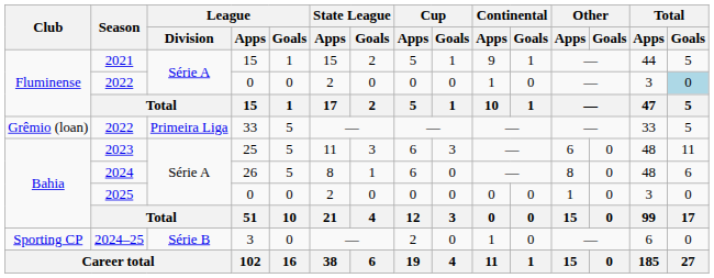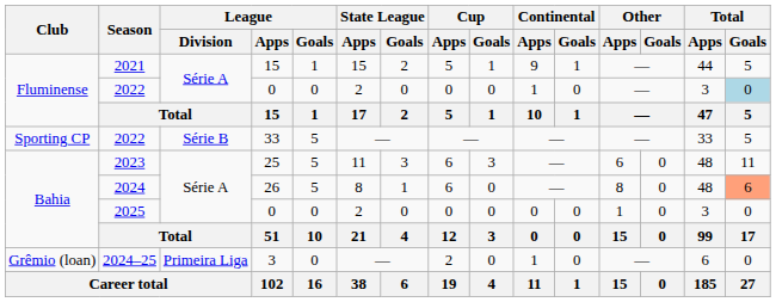2022 / 33 | Club: Grêmio (loan) -> Sporting CP
2022 / 33 | League / Division: Primeira Liga -> Série B
2024 | Total / Goals: no background -> lightsalmon background
2024–25 | Club: Sporting CP -> Grêmio (loan)
2024–25 | League / Division: Série B -> Primeira Liga
